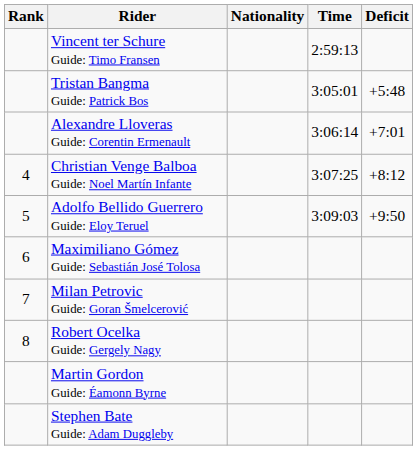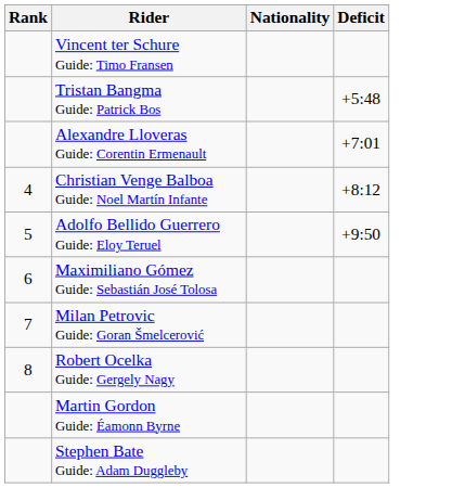- column: Time | 2:59:13 | 3:05:01 | 3:06:14 | 3:07:25 | 3:09:03
